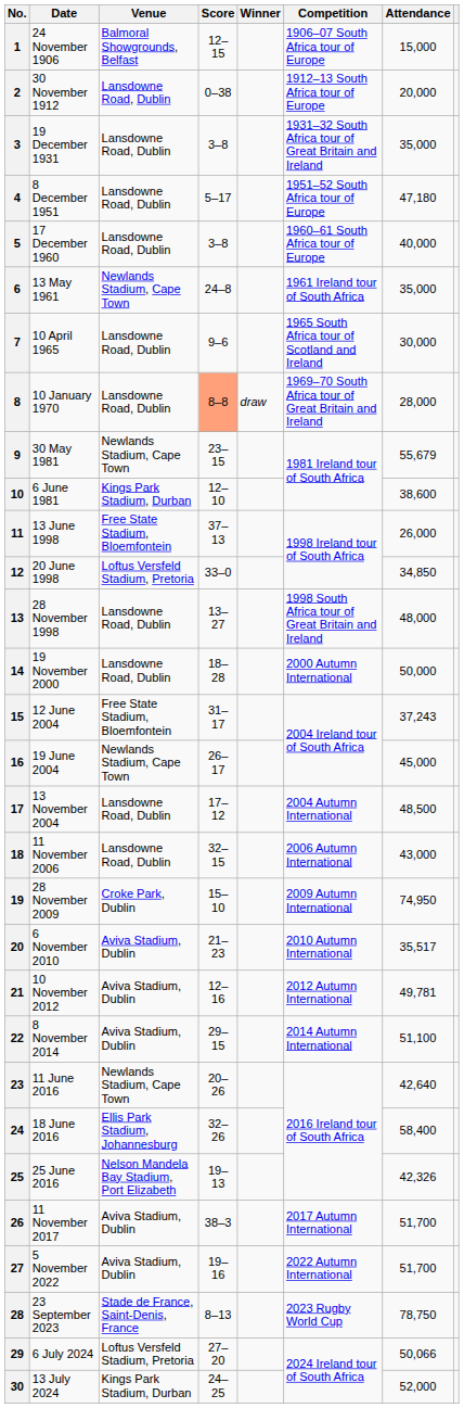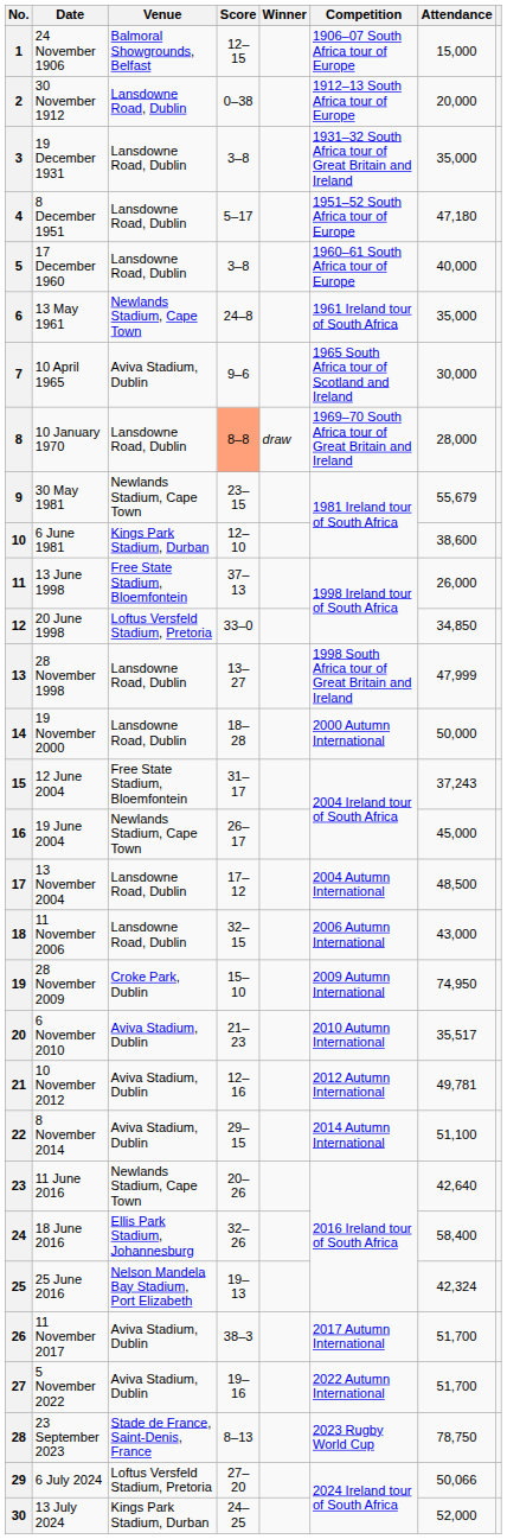7 | Venue: Lansdowne Road, Dublin -> Aviva Stadium, Dublin
13 | Attendance: 48,000 -> 47,999
25 | Attendance: 42,326 -> 42,324
